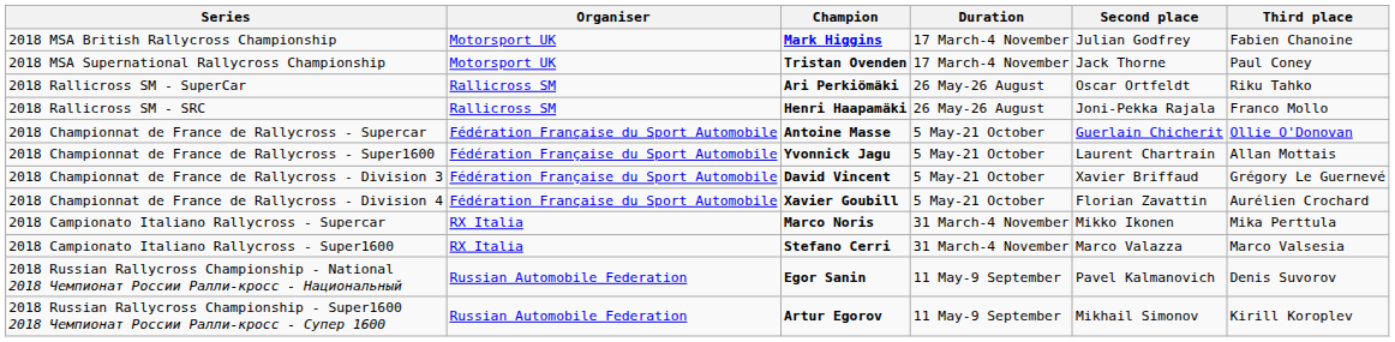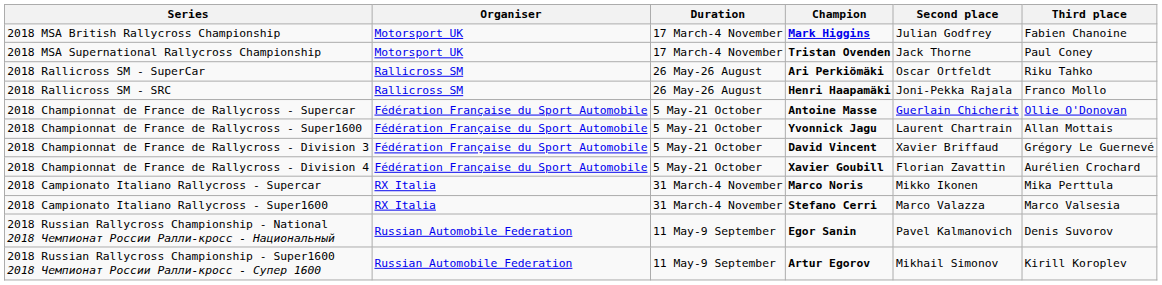columns swapped: Duration <-> Champion
